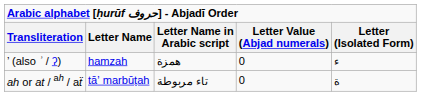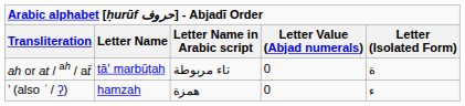rows swapped: ’ (also ʾ / ʔ) <-> ah or at / ah / aẗ
